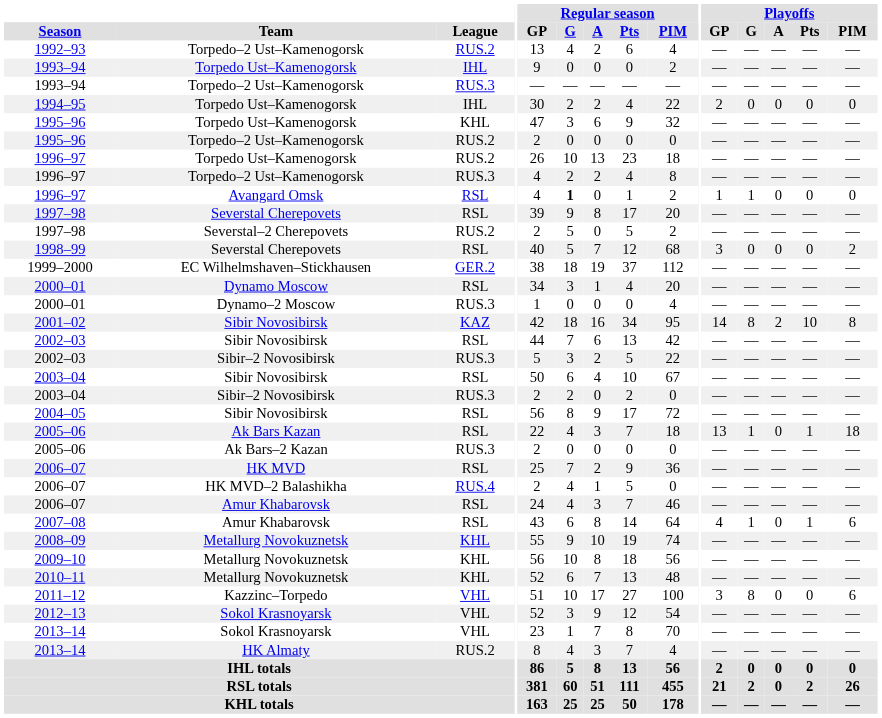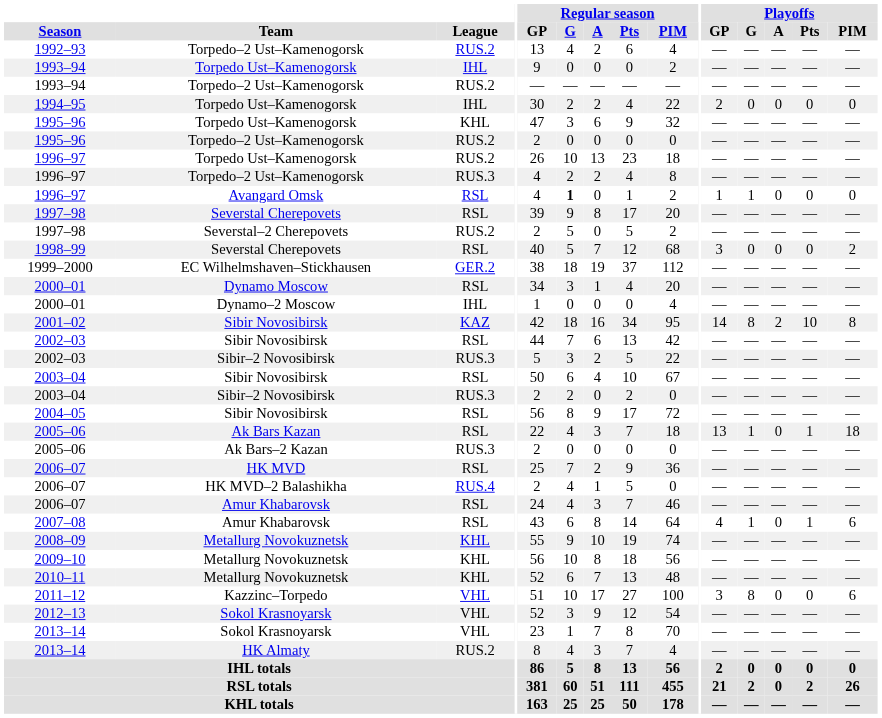1993–94 / Torpedo–2 Ust–Kamenogorsk | League: RUS.3 -> RUS.2
2000–01 / Dynamo–2 Moscow | League: RUS.3 -> IHL
